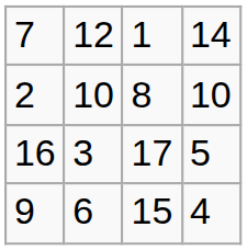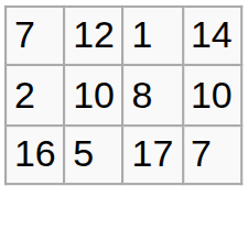16 | column 2: 3 -> 5
16 | column 4: 5 -> 7
- row: 9 | 6 | 15 | 4
